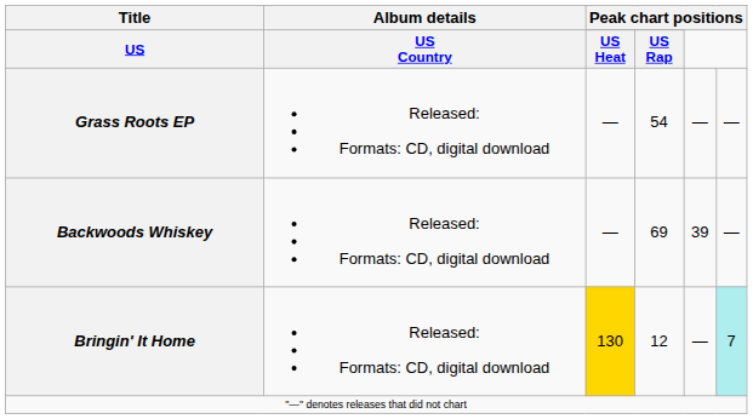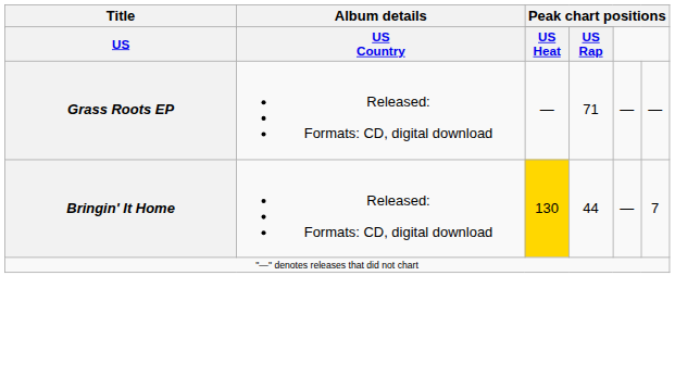Grass Roots EP | column 4: 54 -> 71
- row: Backwoods Whiskey | Released: Formats: CD, digital download | — | 69 | 39 | —
Bringin' It Home | column 4: 12 -> 44
Bringin' It Home | column 6: paleturquoise background -> no background
